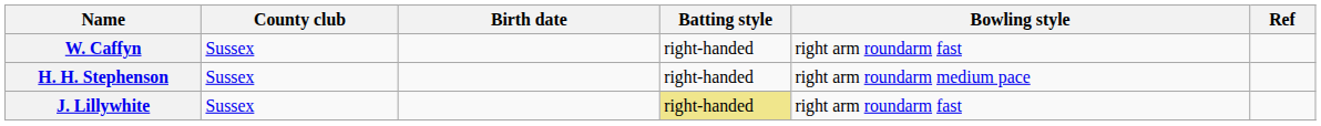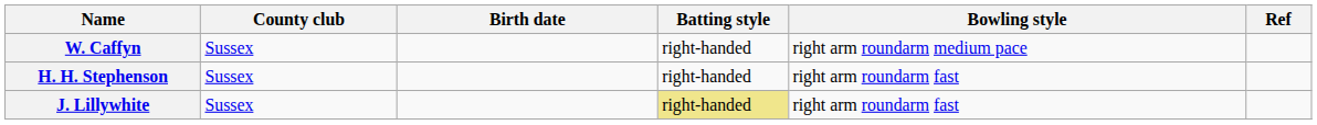W. Caffyn | Bowling style: right arm roundarm fast -> right arm roundarm medium pace
H. H. Stephenson | Bowling style: right arm roundarm medium pace -> right arm roundarm fast
